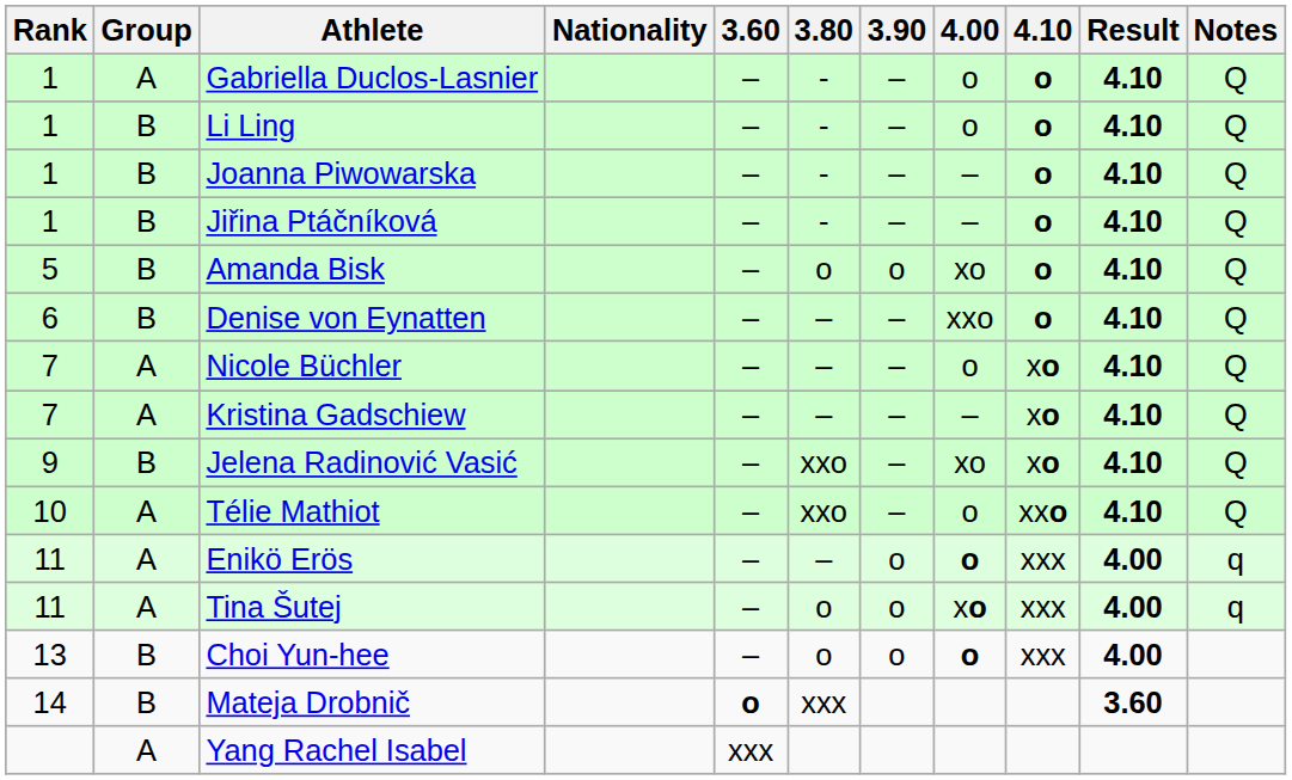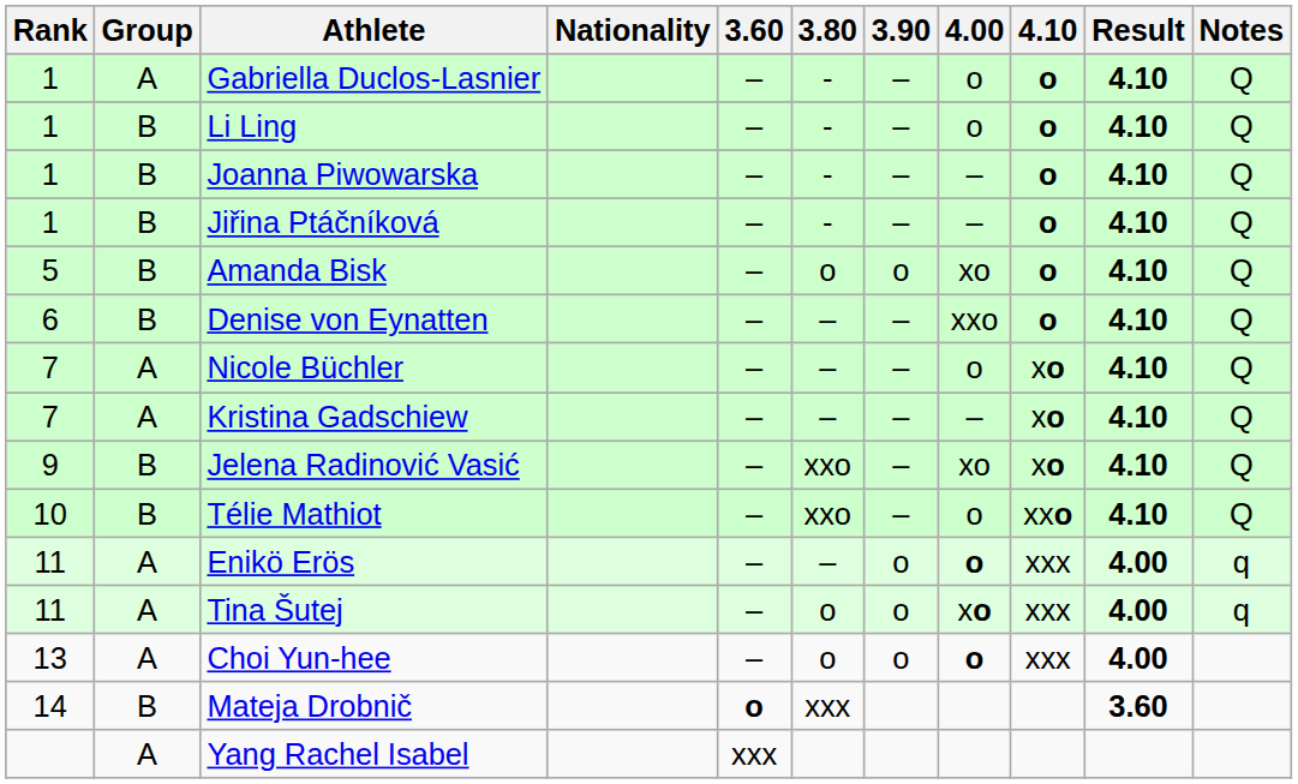Télie Mathiot | Group: A -> B
Choi Yun-hee | Group: B -> A
